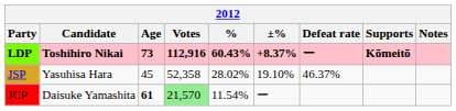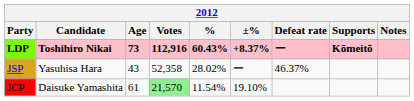JSP | Age: 45 -> 43
JSP | ±%: 19.10% -> ー
JCP | Age: bold -> normal
JCP | ±%: ー -> 19.10%
